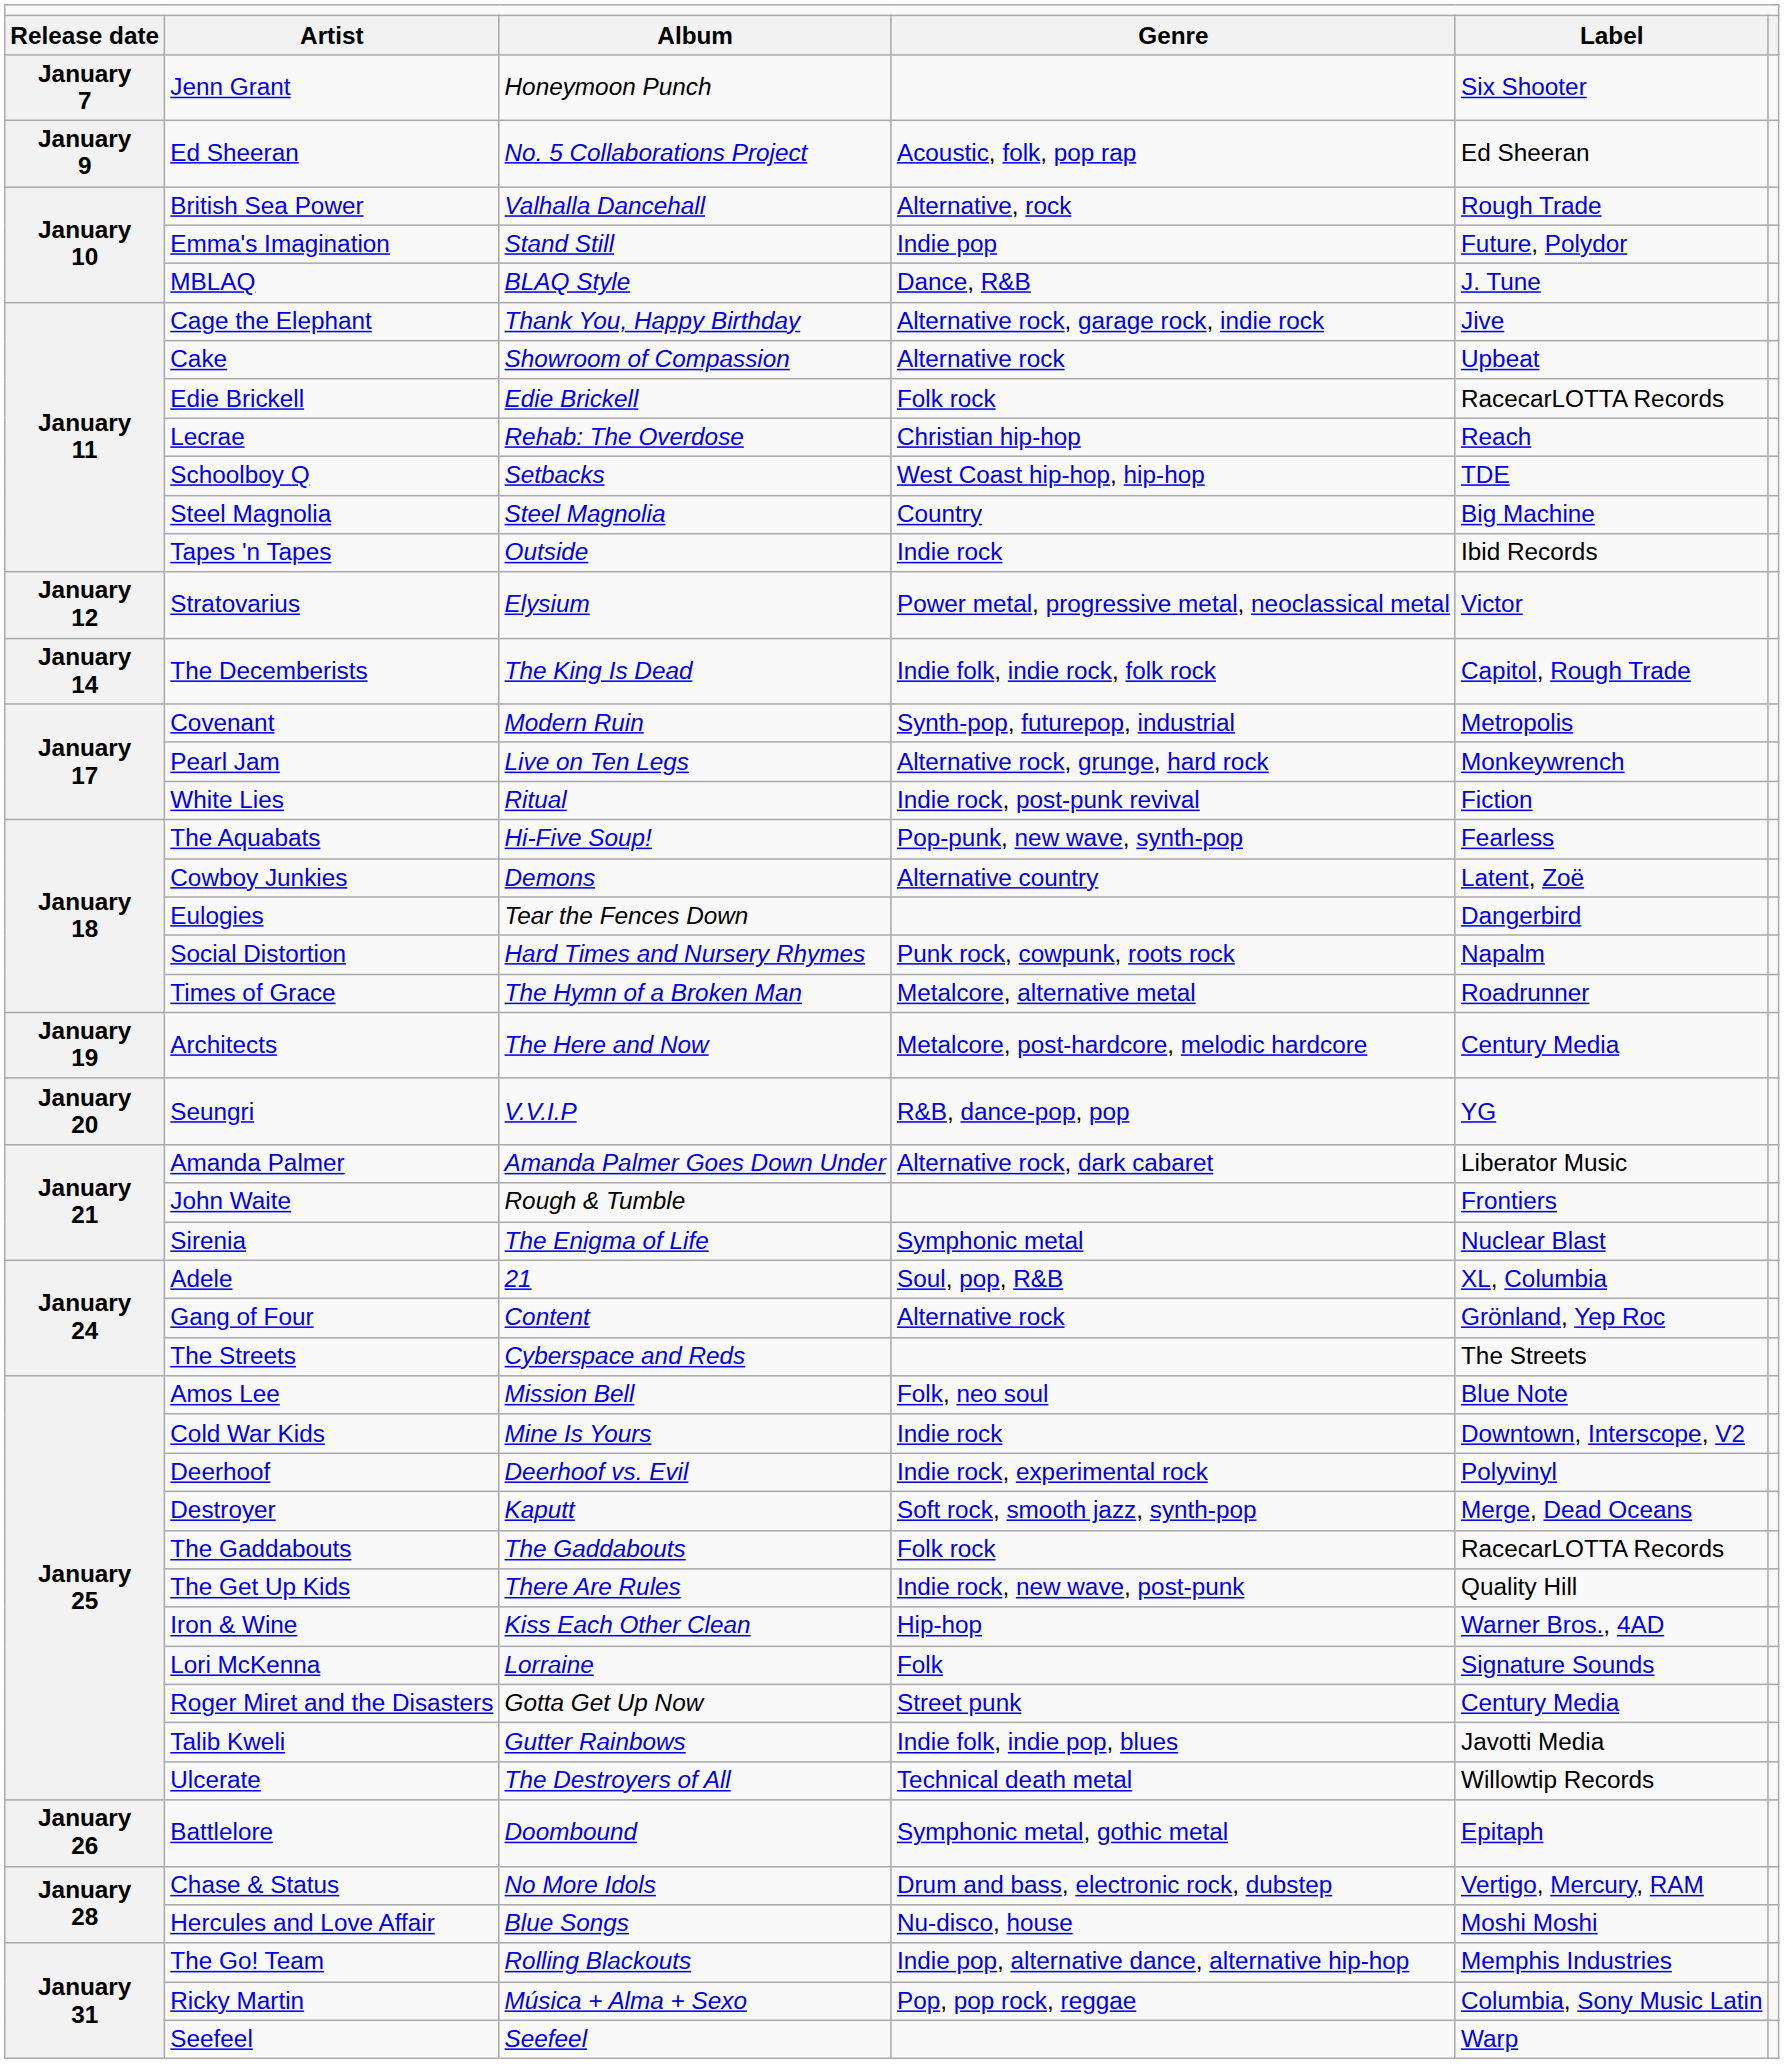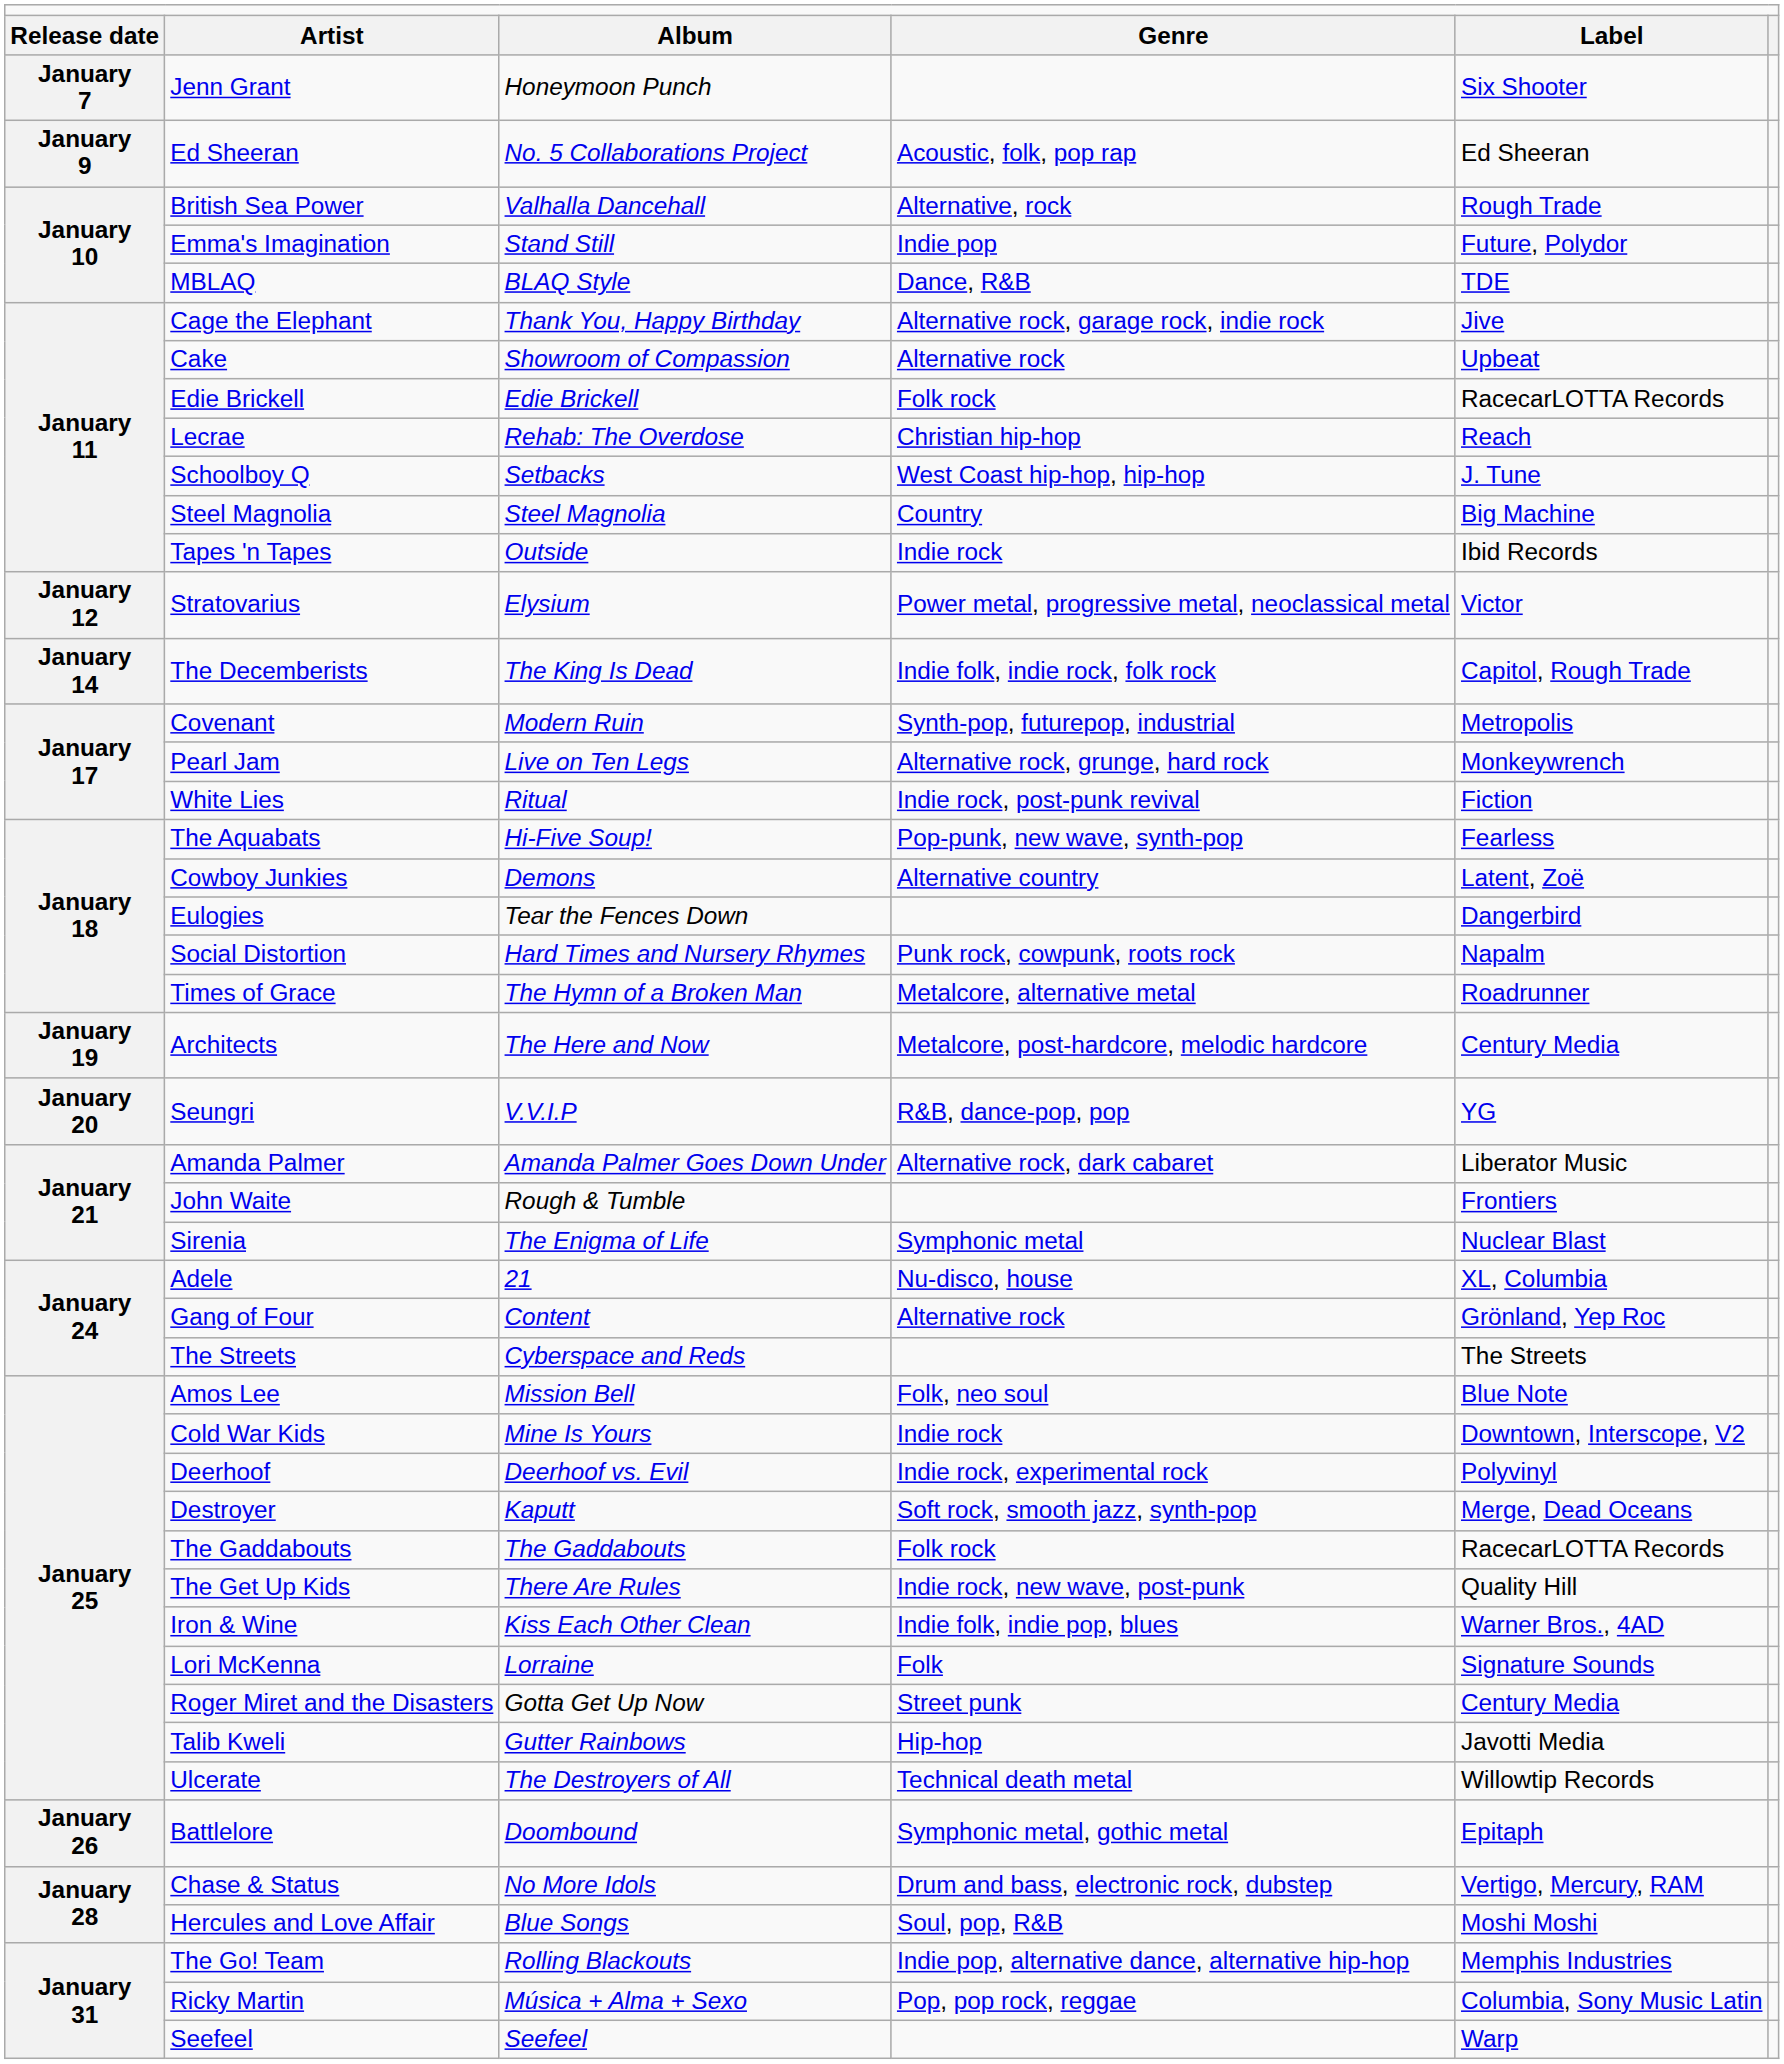MBLAQ | column 5: J. Tune -> TDE
Schoolboy Q | column 5: TDE -> J. Tune
Adele | column 4: Soul, pop, R&B -> Nu-disco, house
Iron & Wine | column 4: Hip-hop -> Indie folk, indie pop, blues
Talib Kweli | column 4: Indie folk, indie pop, blues -> Hip-hop
Hercules and Love Affair | column 4: Nu-disco, house -> Soul, pop, R&B
